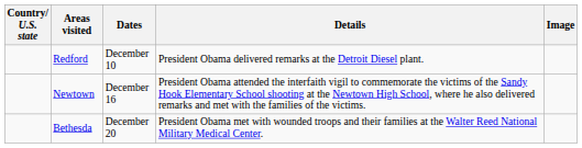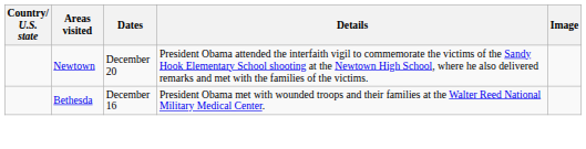- row: Redford | December 10 | President Obama delivered remarks at the Detroit Diesel plant.
Newtown | Dates: December 16 -> December 20
Bethesda | Dates: December 20 -> December 16
